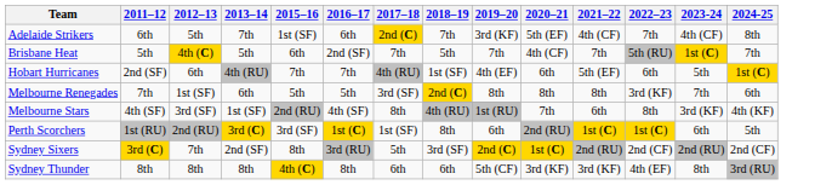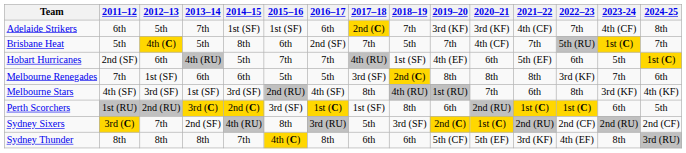+ column: 2014–15 | 1st (SF) | 8th | 5th | 6th | 3rd (SF) | 2nd (C) | 4th (RU) | 7th
Adelaide Strikers | 2020–21: 5th (EF) -> 3rd (KF)
Sydney Thunder | 2020–21: 3rd (KF) -> 5th (EF)
